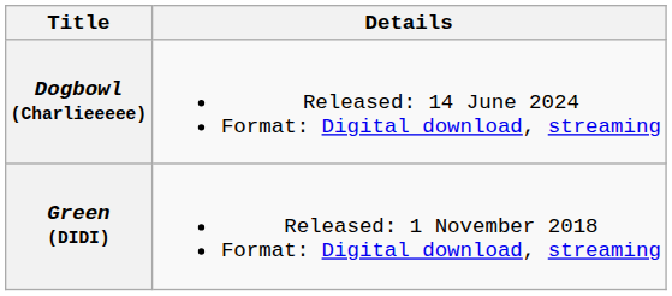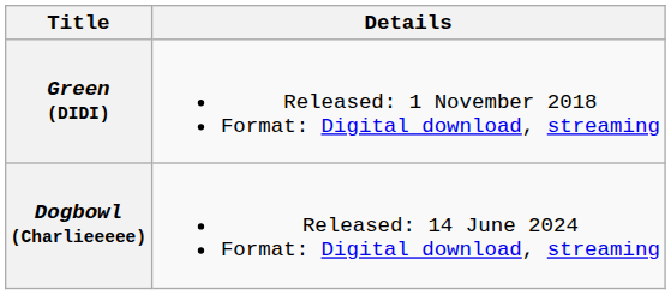rows swapped: Green (DIDI) <-> Dogbowl (Charlieeeee)
